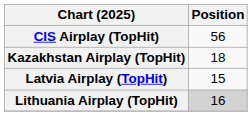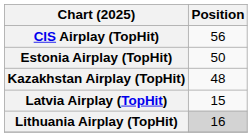+ row: Estonia Airplay (TopHit) | 50
Kazakhstan Airplay (TopHit) | Position: 18 -> 48
